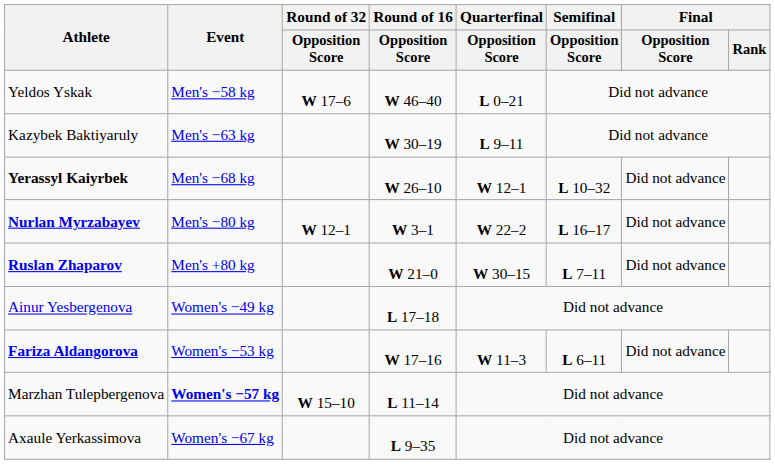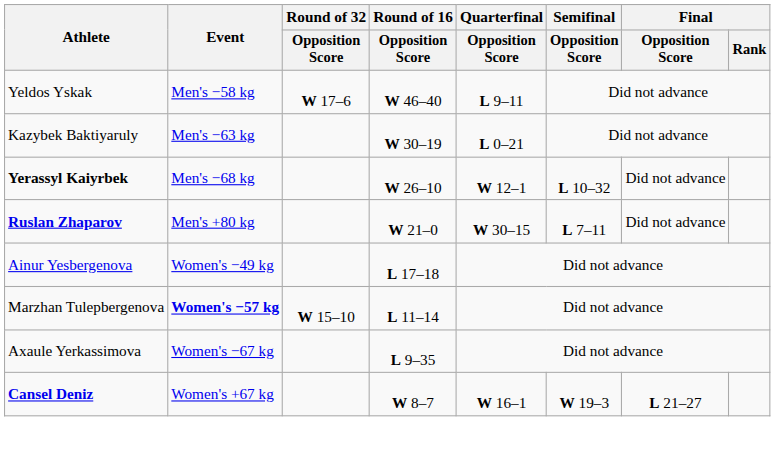Yeldos Yskak | Quarterfinal / Opposition Score: L 0–21 -> L 9–11
Kazybek Baktiyaruly | Quarterfinal / Opposition Score: L 9–11 -> L 0–21
- row: Nurlan Myrzabayev | Men's −80 kg | W 12–1 | W 3–1 | W 22–2 | L 16–17 | Did not advance
- row: Fariza Aldangorova | Women's −53 kg | W 17–16 | W 11–3 | L 6–11 | Did not advance
+ row: Cansel Deniz | Women's +67 kg | W 8–7 | W 16–1 | W 19–3 | L 21–27
